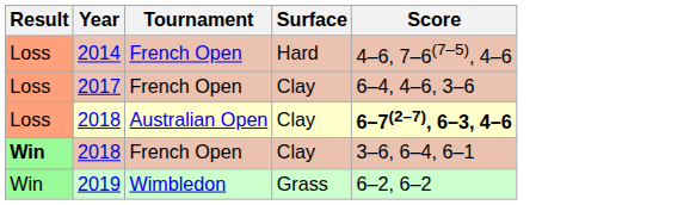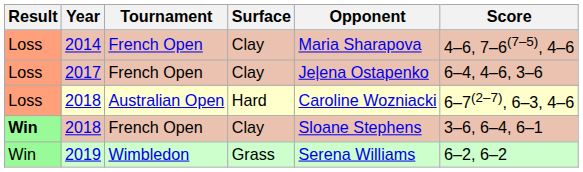+ column: Opponent | Maria Sharapova | Jeļena Ostapenko | Caroline Wozniacki | Sloane Stephens | Serena Williams
2014 | Surface: Hard -> Clay
2018 / Australian Open | Surface: Clay -> Hard
2018 / Australian Open | Score: bold -> normal
